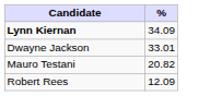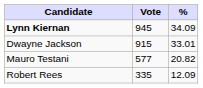+ column: Vote | 945 | 915 | 577 | 335
